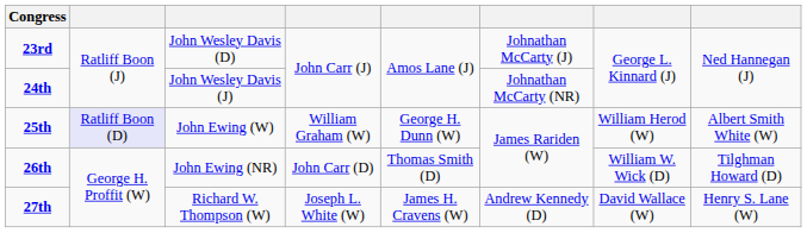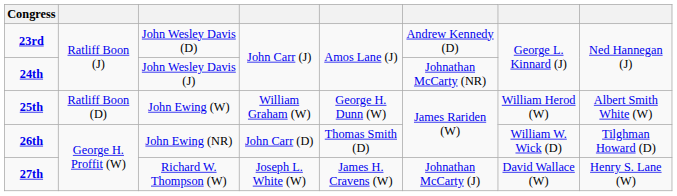23rd | column 6: Johnathan McCarty (J) -> Andrew Kennedy (D)
25th | column 2: lavender background -> no background
27th | column 6: Andrew Kennedy (D) -> Johnathan McCarty (J)
